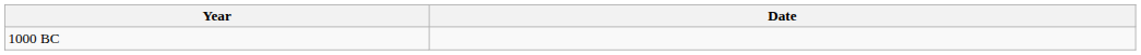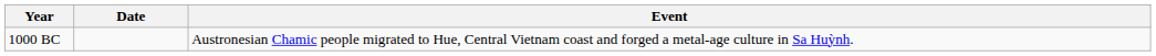+ column: Event | Austronesian Chamic people migrated to Hue, Central Vietnam coast and forged a metal-age culture in Sa Huỳnh.
